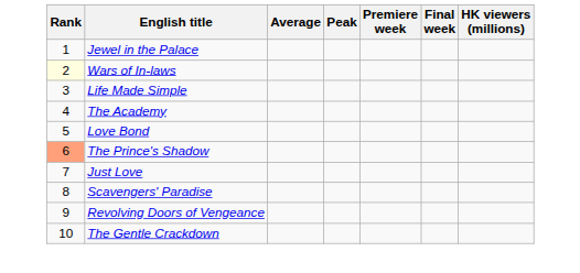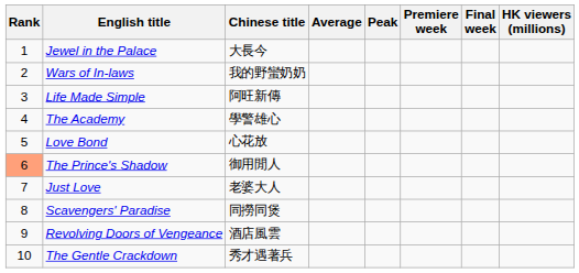+ column: Chinese title | 大長今 | 我的野蠻奶奶 | 阿旺新傳 | 學警雄心 | 心花放 | 御用閒人 | 老婆大人 | 同撈同煲 | 酒店風雲 | 秀才遇著兵
Wars of In-laws | Rank: lightyellow background -> no background
